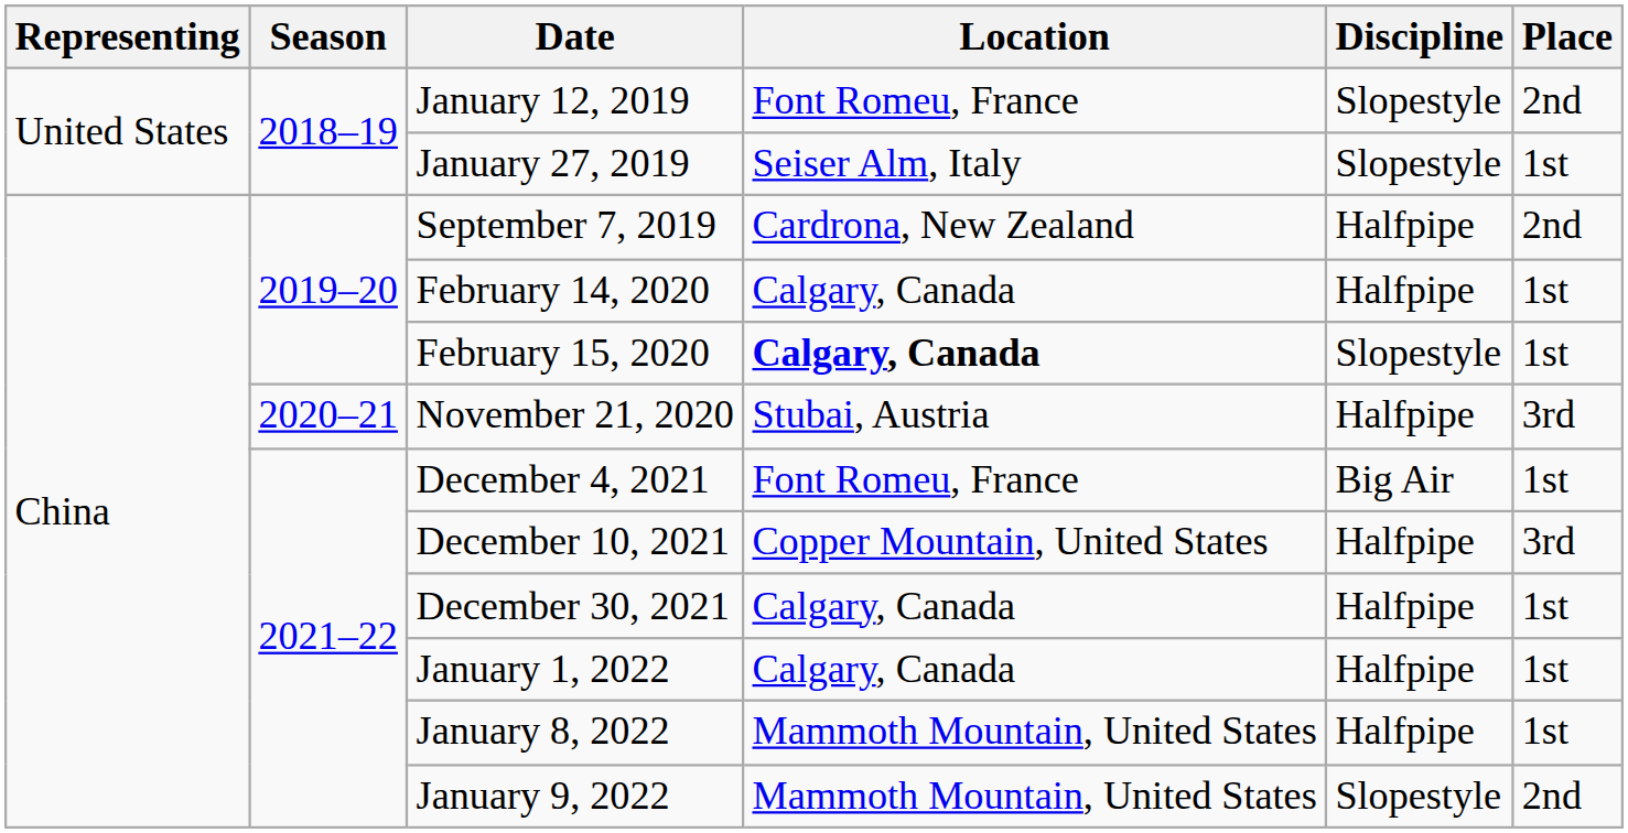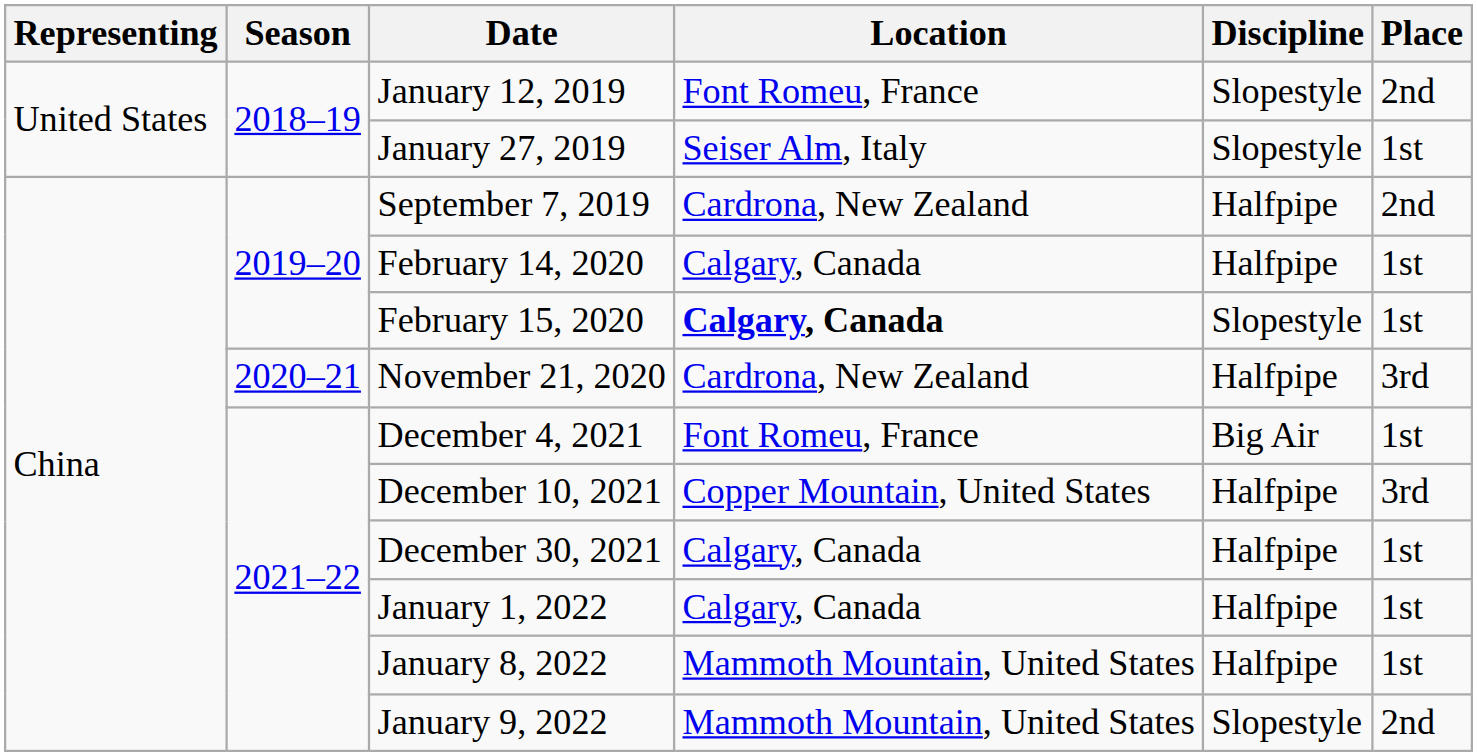November 21, 2020 | Location: Stubai, Austria -> Cardrona, New Zealand
